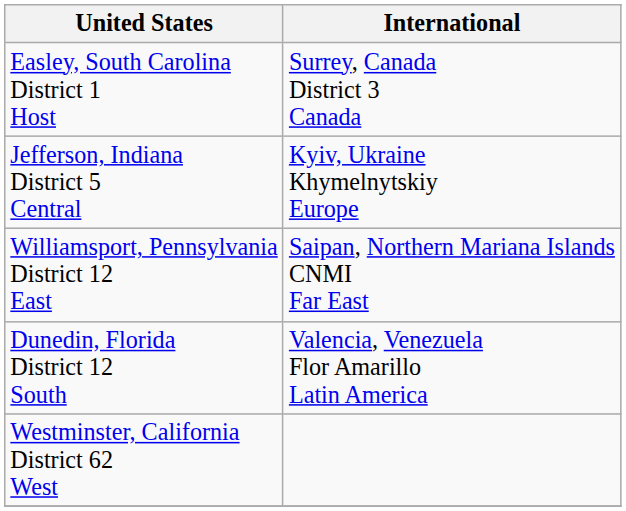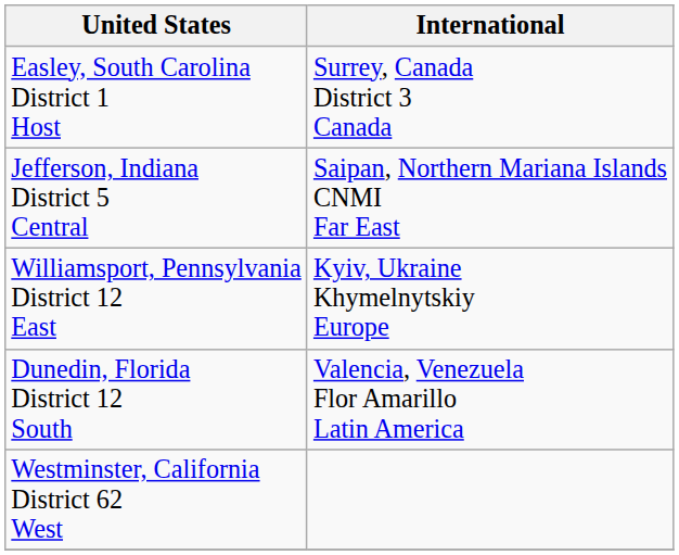Jefferson, Indiana District 5 Central | International: Kyiv, Ukraine Khymelnytskiy Europe -> Saipan, Northern Mariana Islands CNMI Far East
Williamsport, Pennsylvania District 12 East | International: Saipan, Northern Mariana Islands CNMI Far East -> Kyiv, Ukraine Khymelnytskiy Europe
